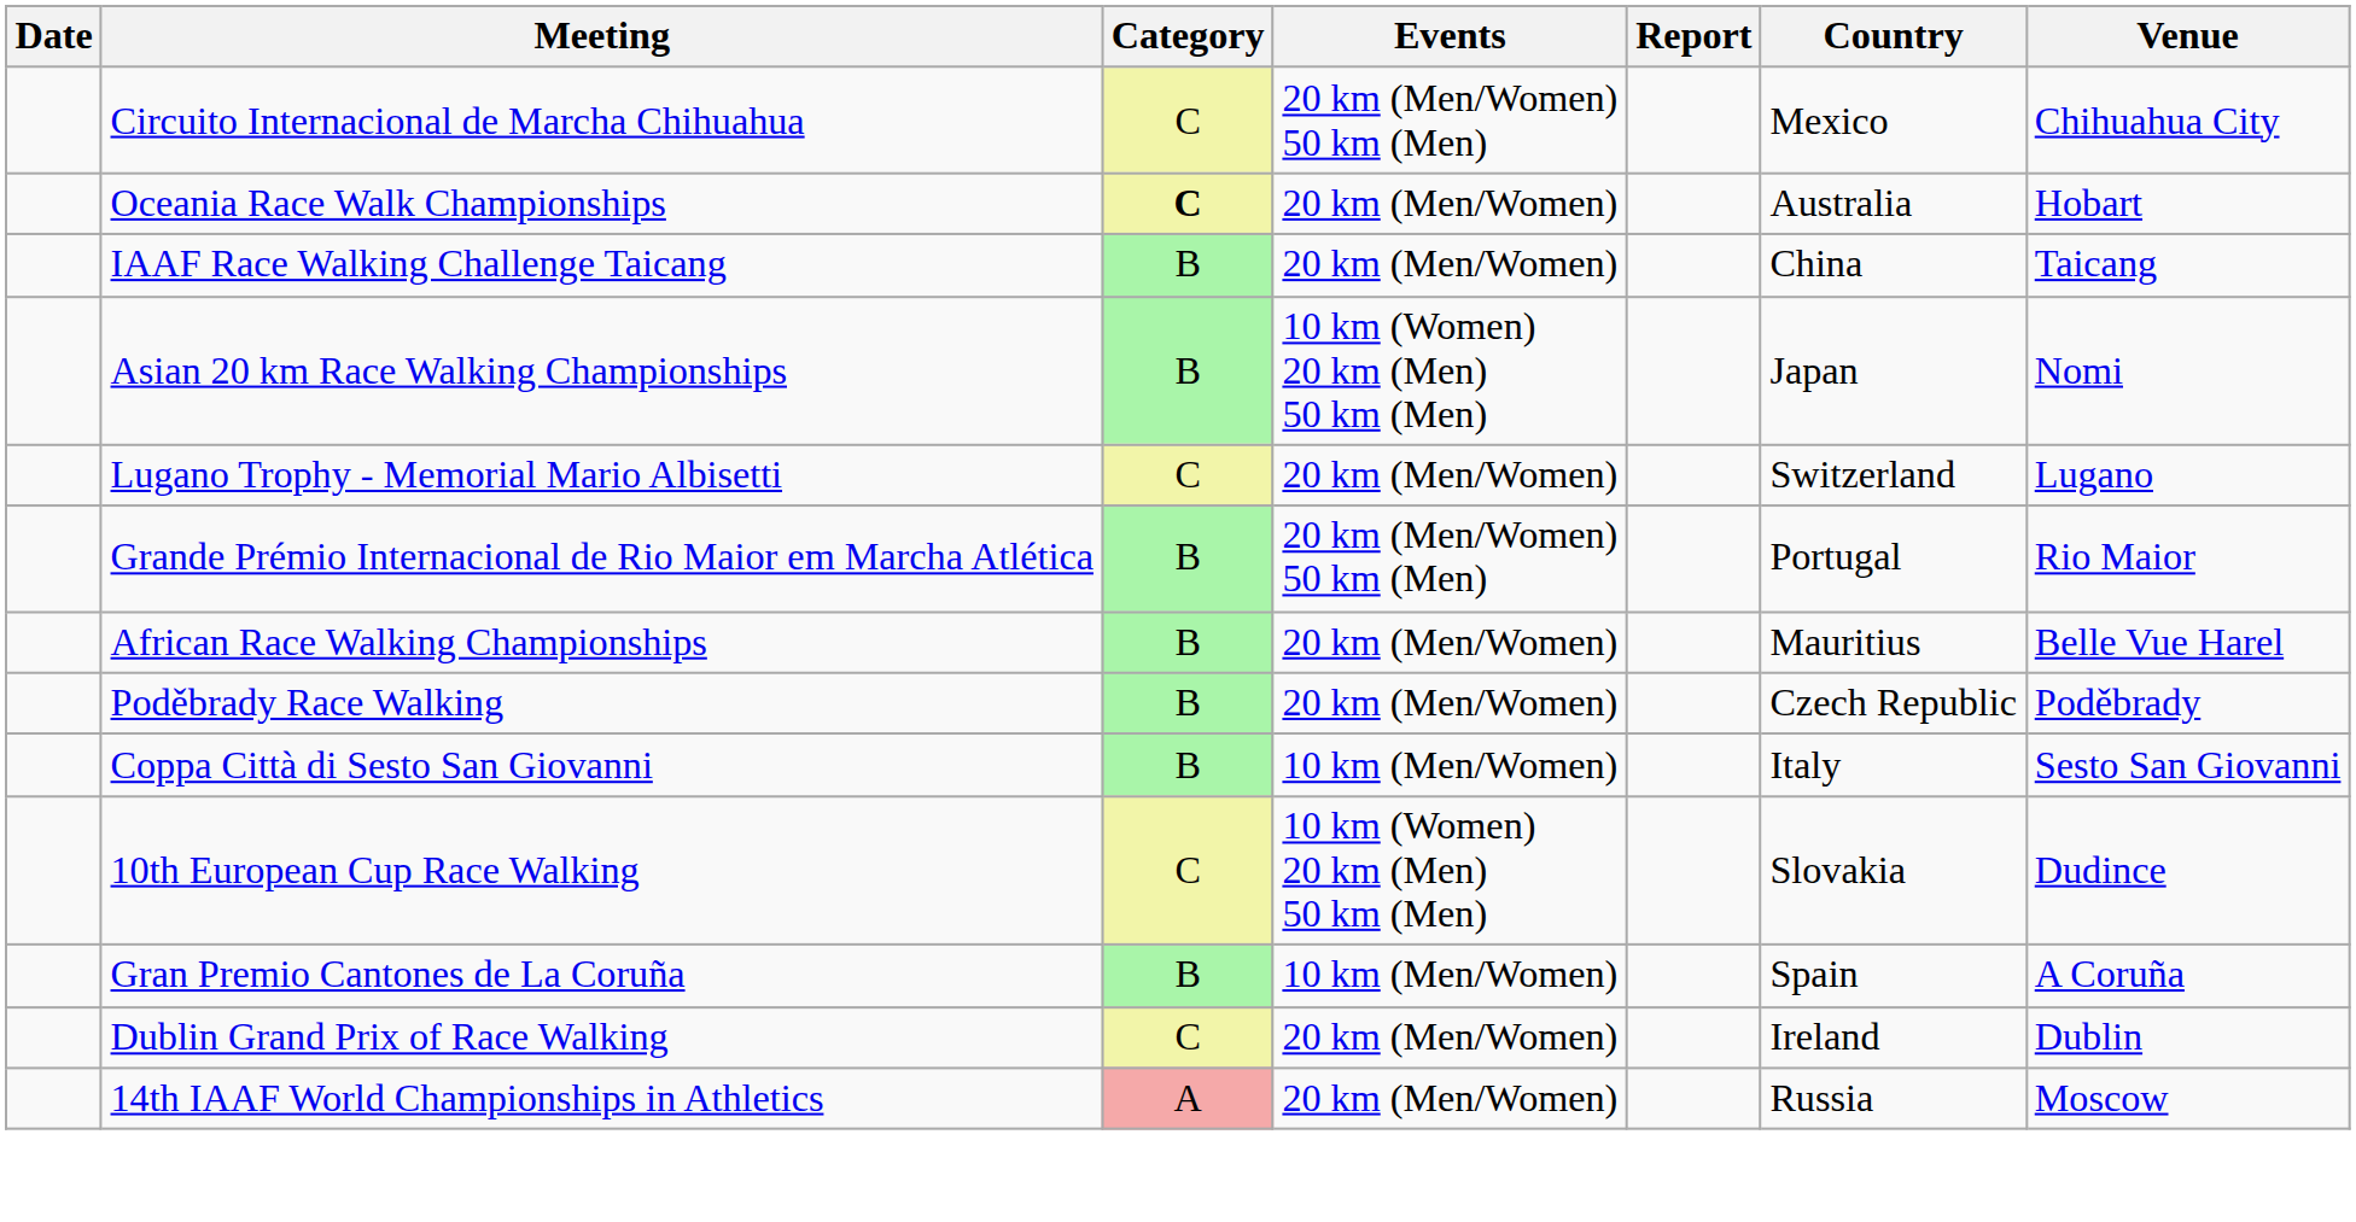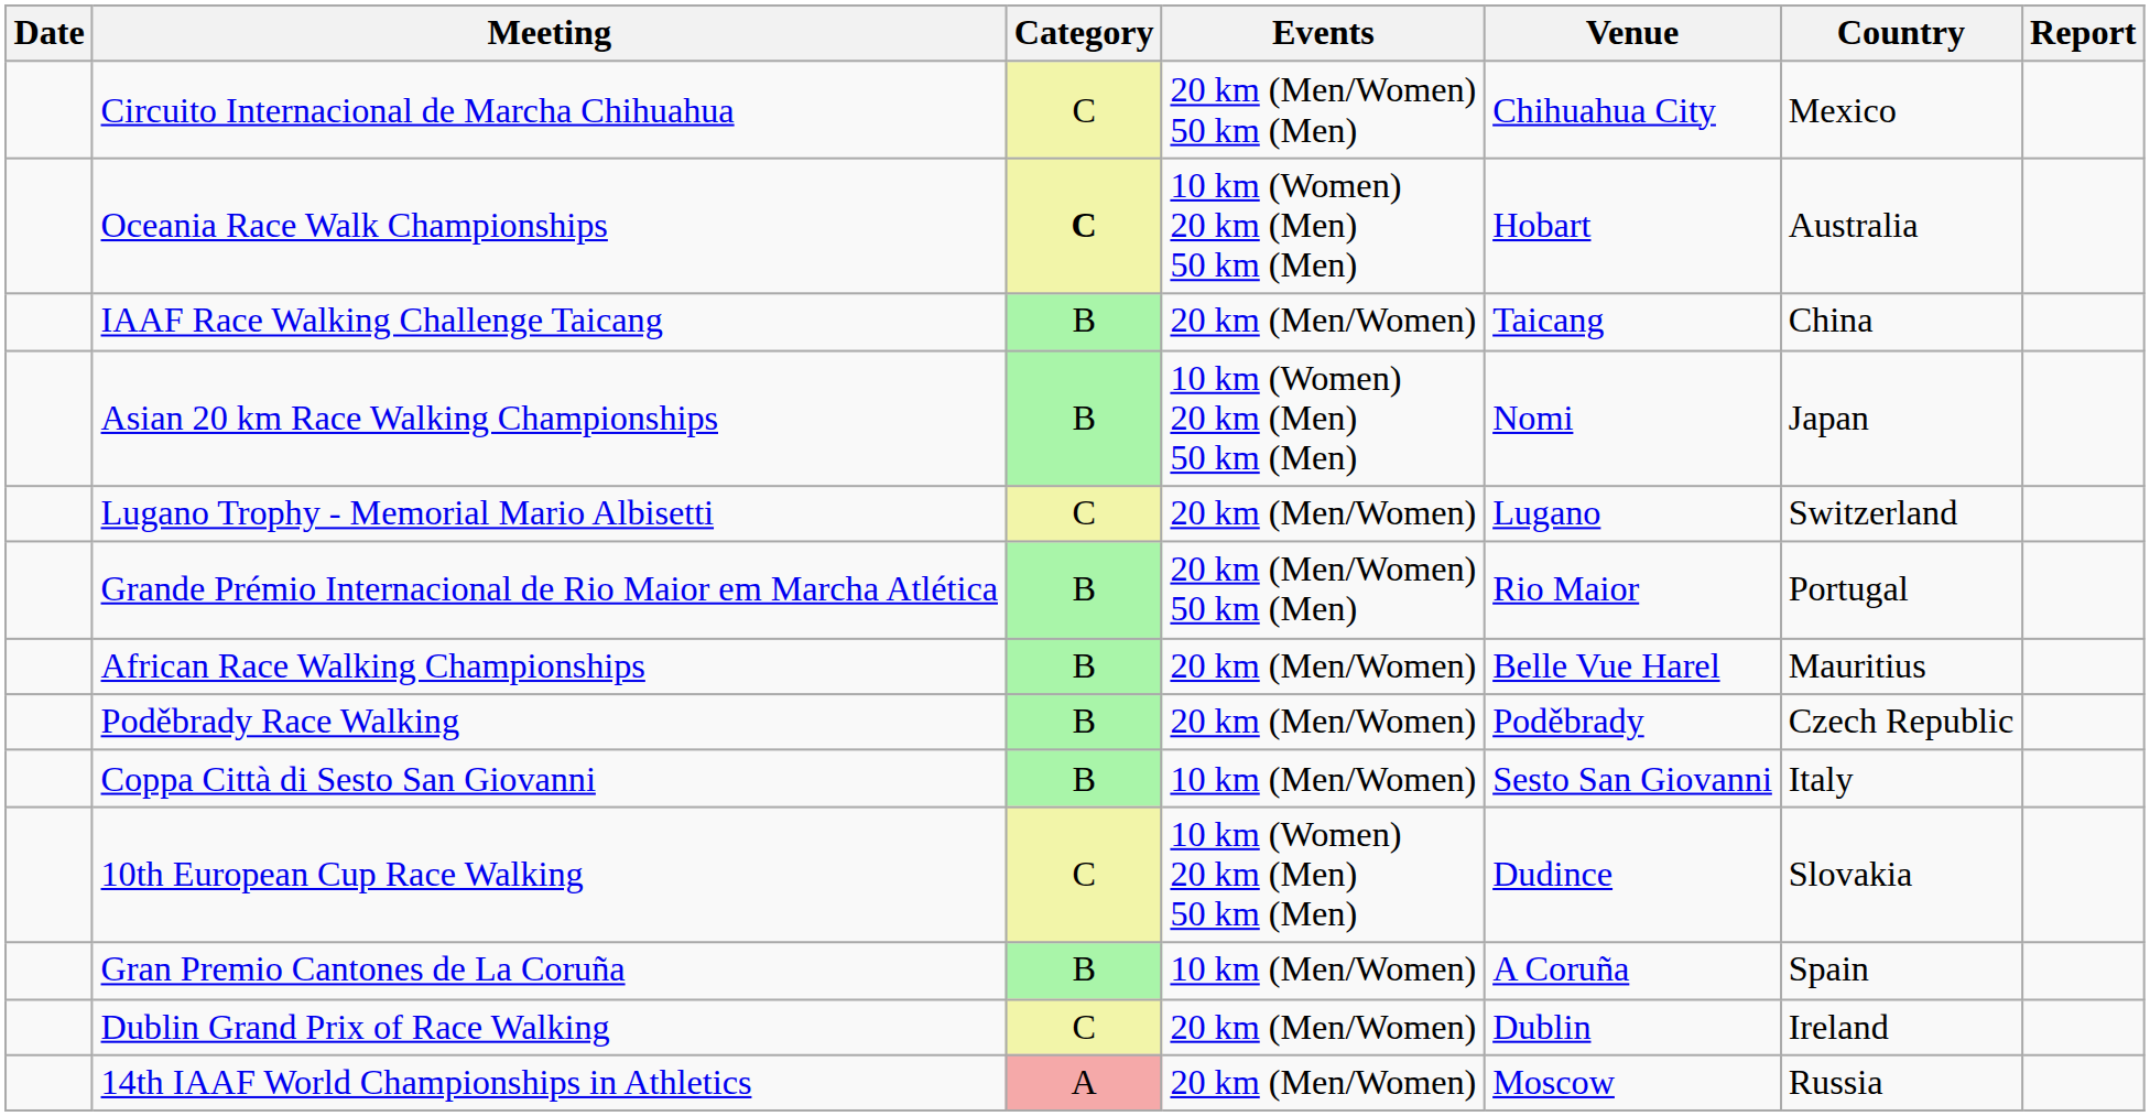columns swapped: Venue <-> Report
Oceania Race Walk Championships | Events: 20 km (Men/Women) -> 10 km (Women) 20 km (Men) 50 km (Men)
